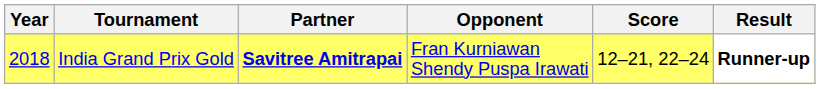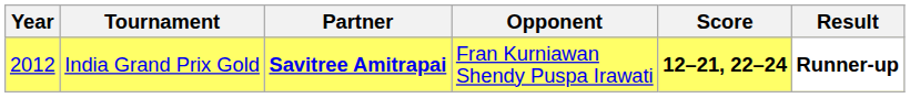India Grand Prix Gold | Year: 2018 -> 2012
India Grand Prix Gold | Score: normal -> bold
